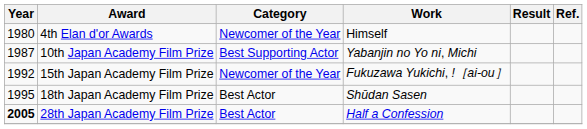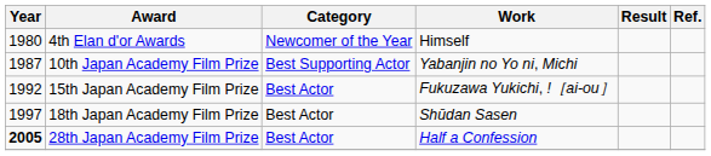15th Japan Academy Film Prize | Category: Newcomer of the Year -> Best Actor
18th Japan Academy Film Prize | Year: 1995 -> 1997
